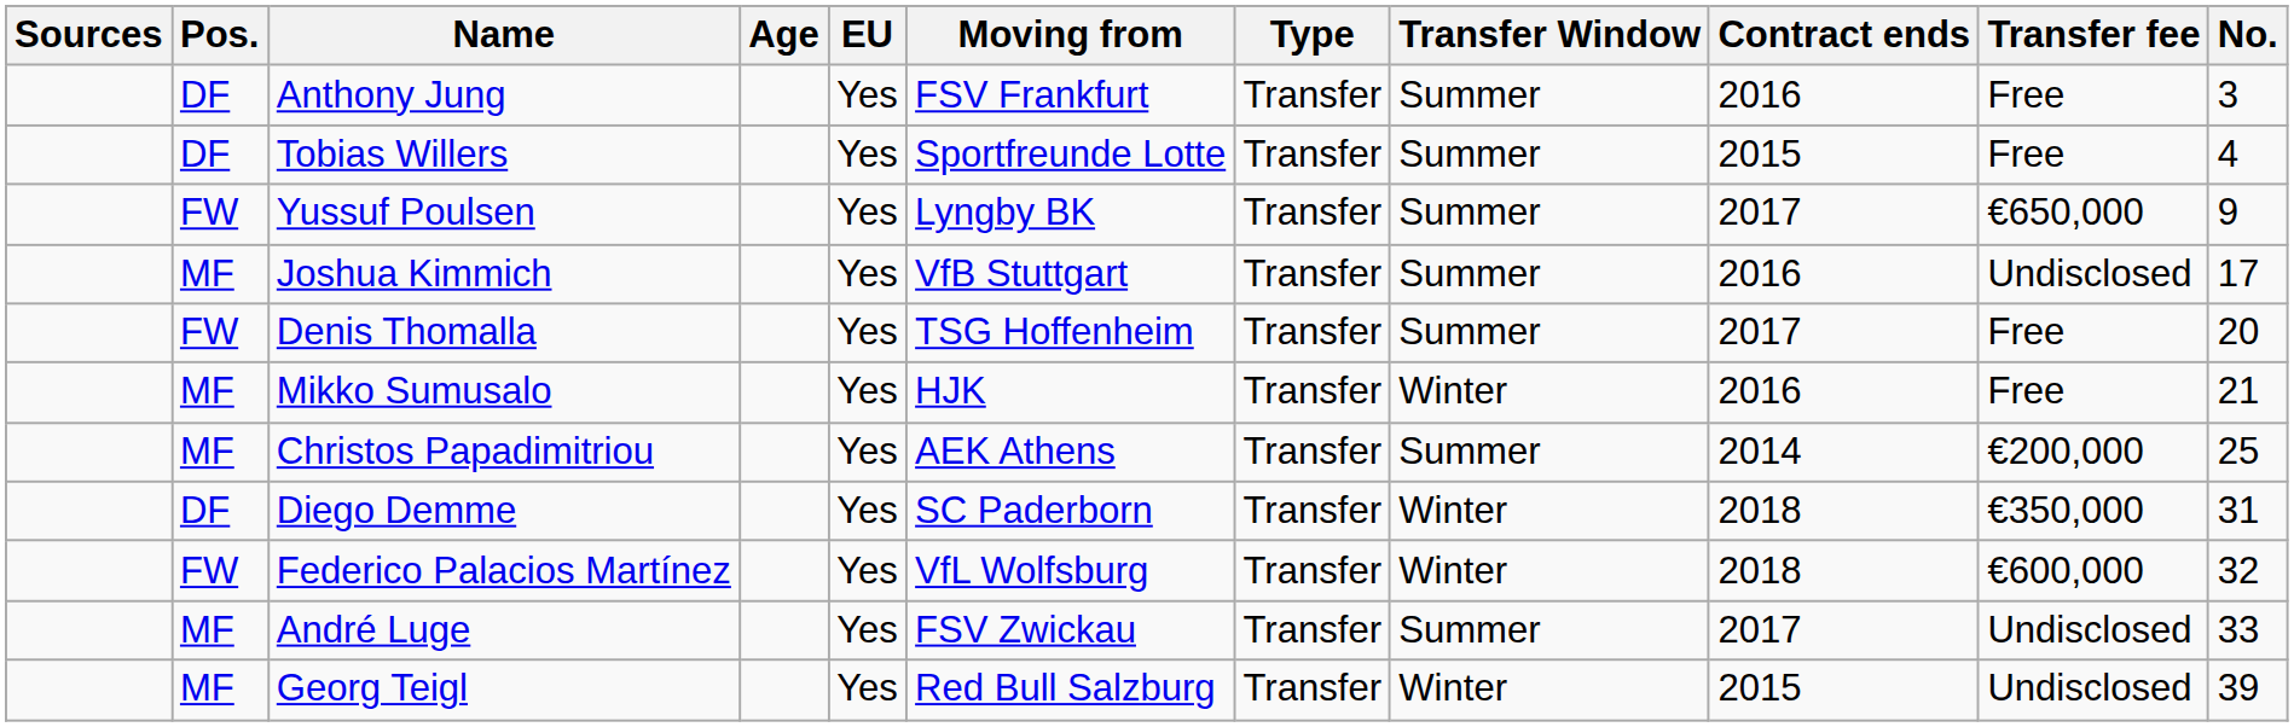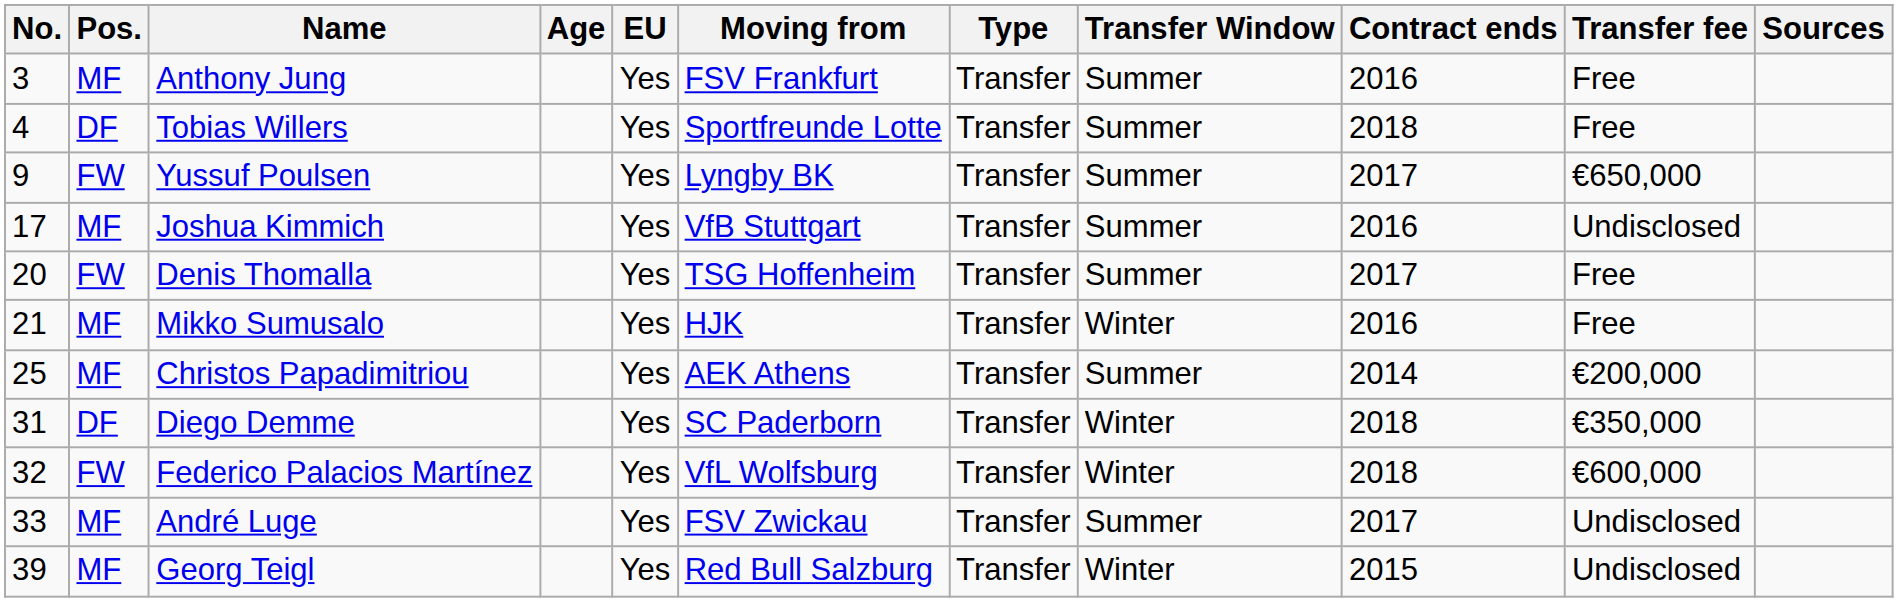columns swapped: No. <-> Sources
Anthony Jung | Pos.: DF -> MF
Tobias Willers | Contract ends: 2015 -> 2018
